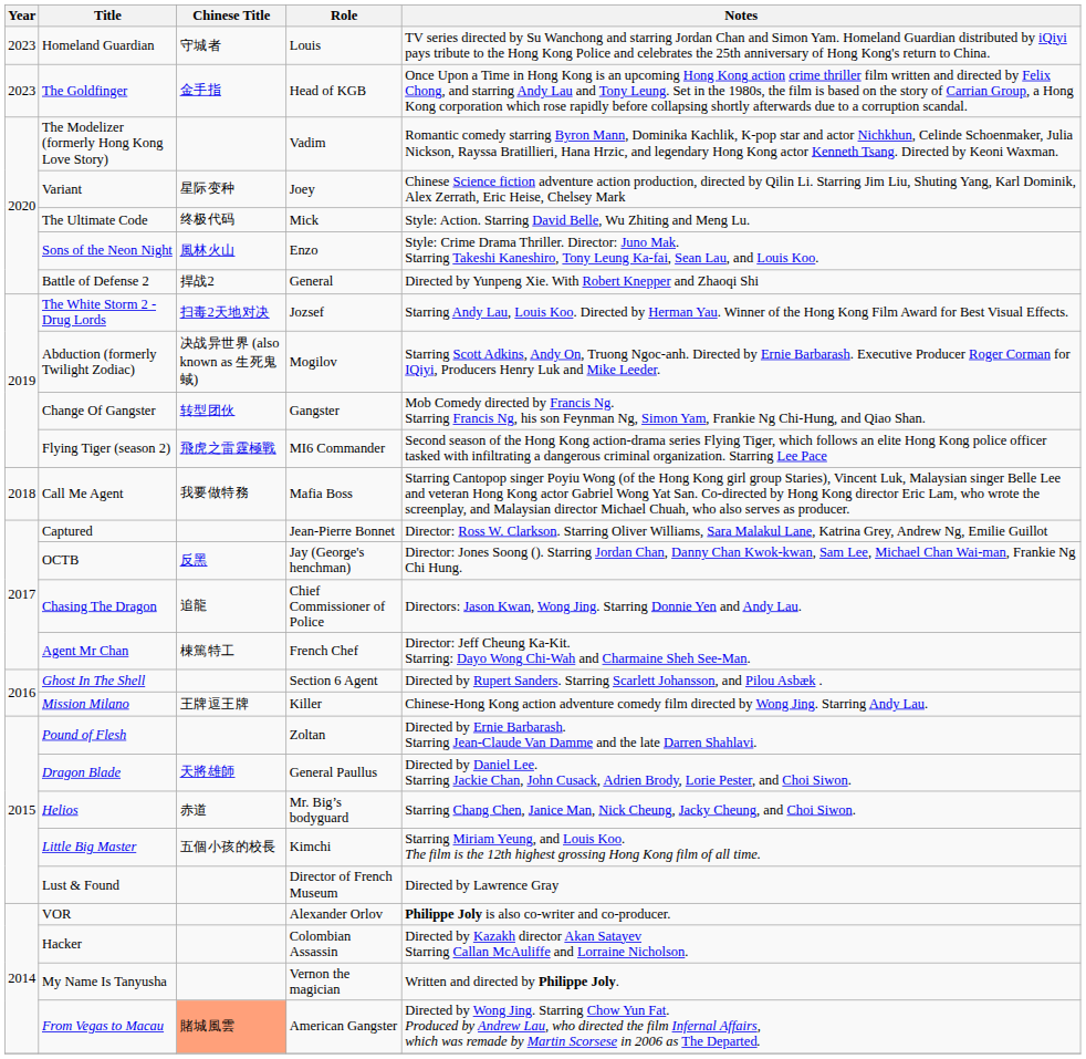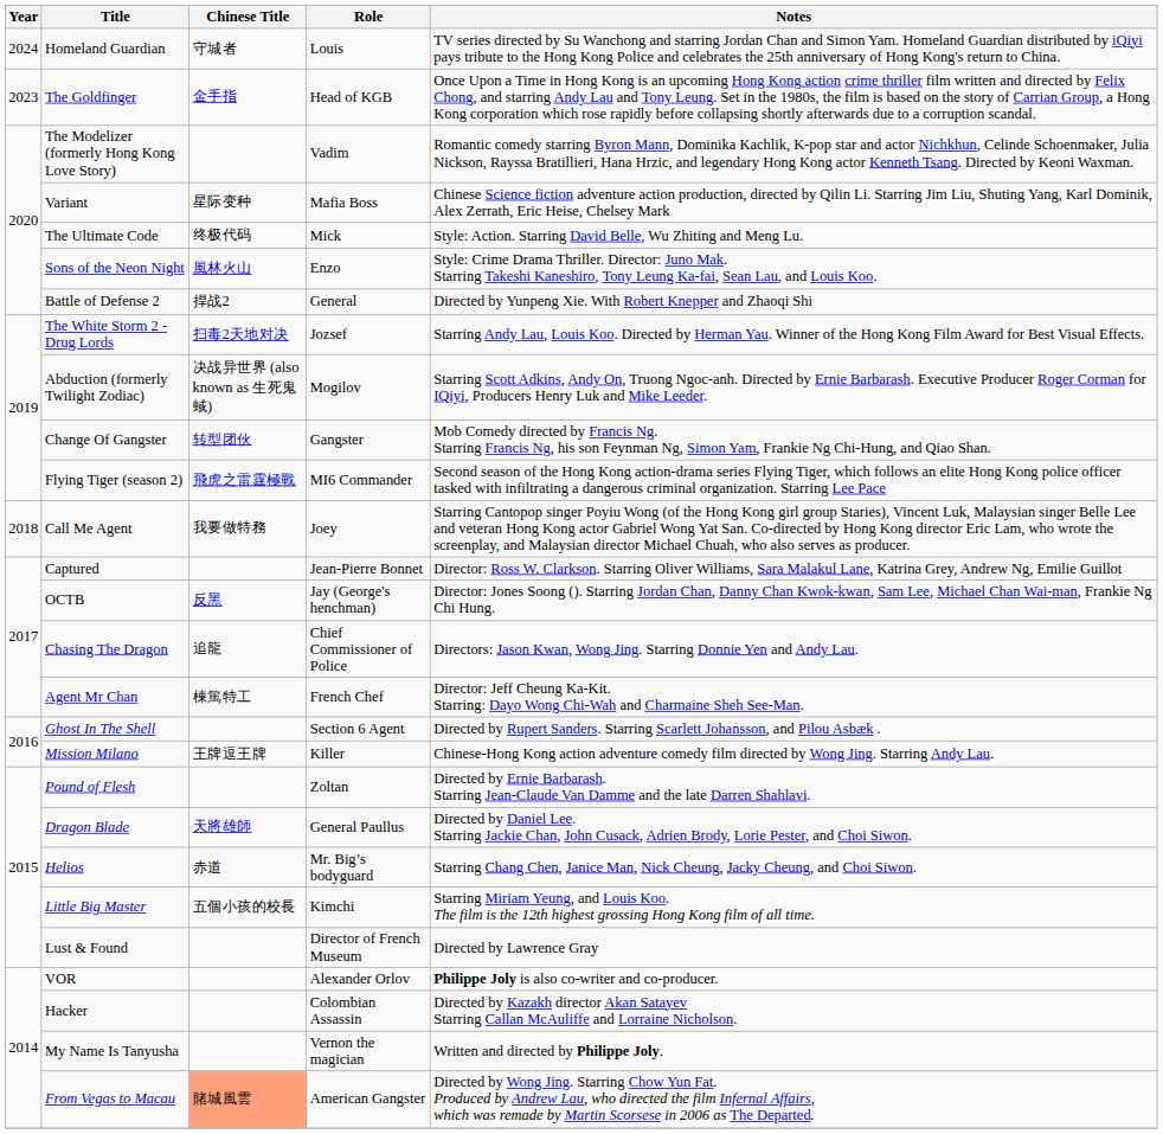Homeland Guardian | Year: 2023 -> 2024
Variant | Role: Joey -> Mafia Boss
Call Me Agent | Role: Mafia Boss -> Joey
